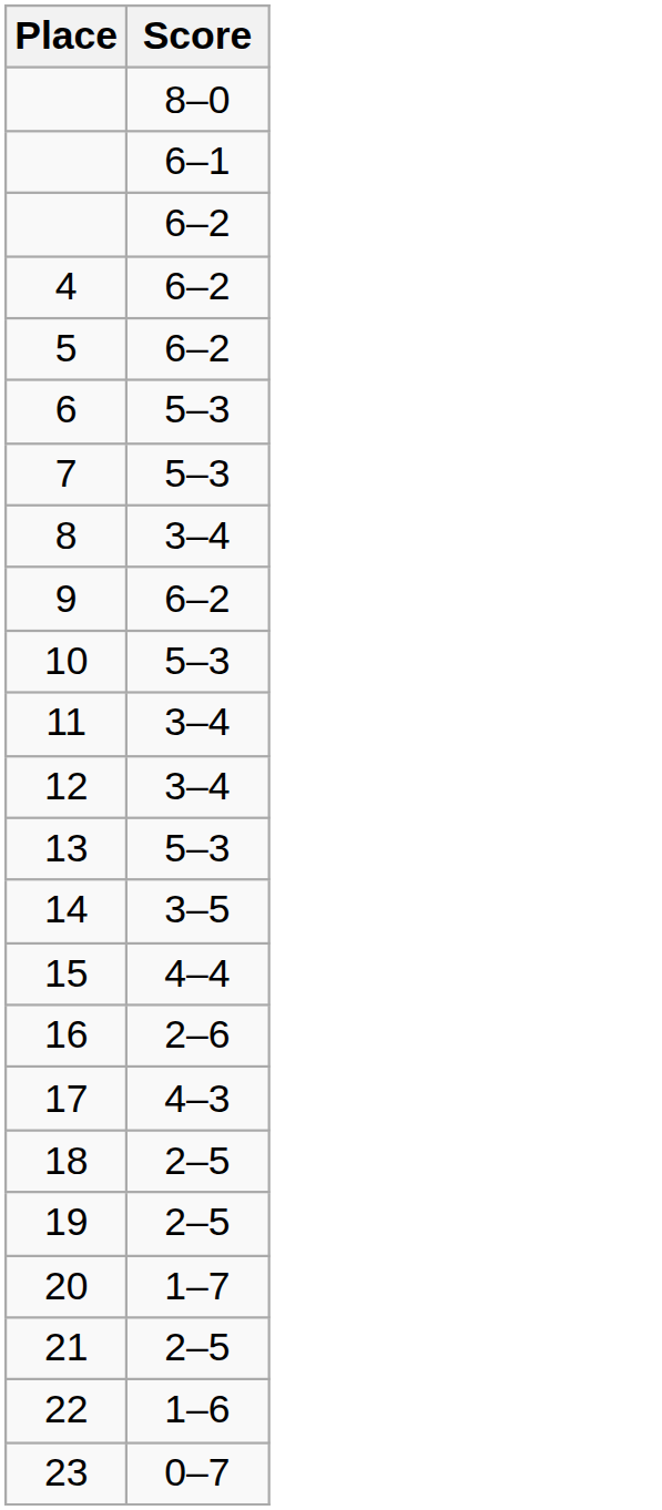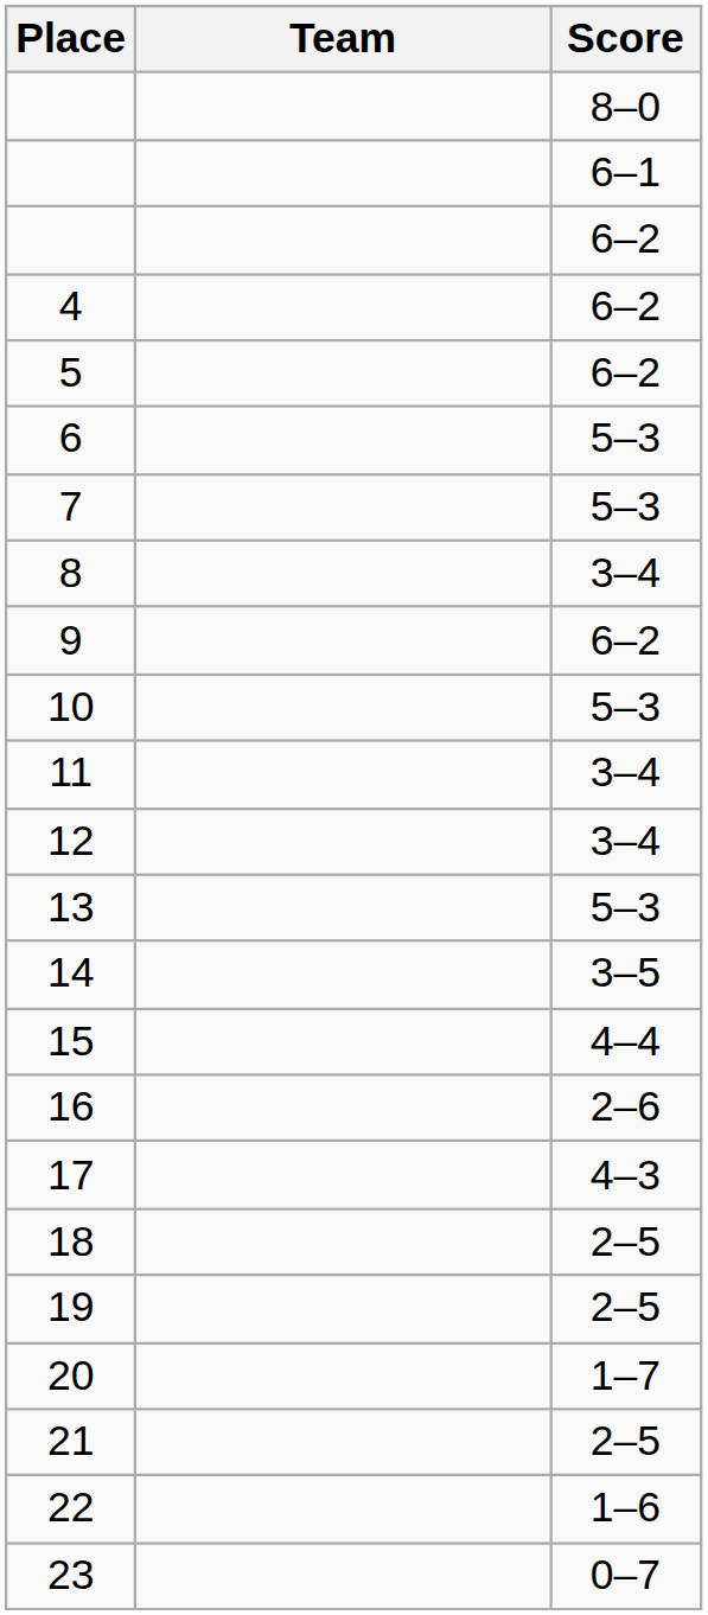+ column: Team
